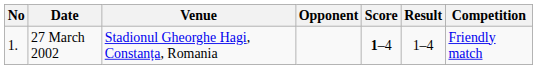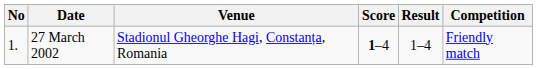- column: Opponent
